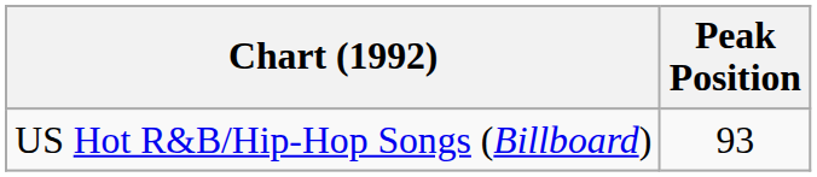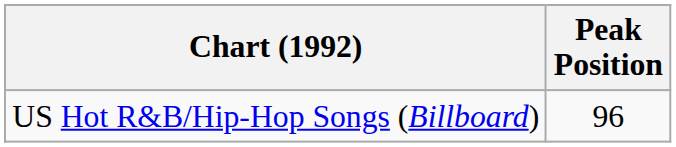US Hot R&B/Hip-Hop Songs (Billboard) | Peak Position: 93 -> 96
